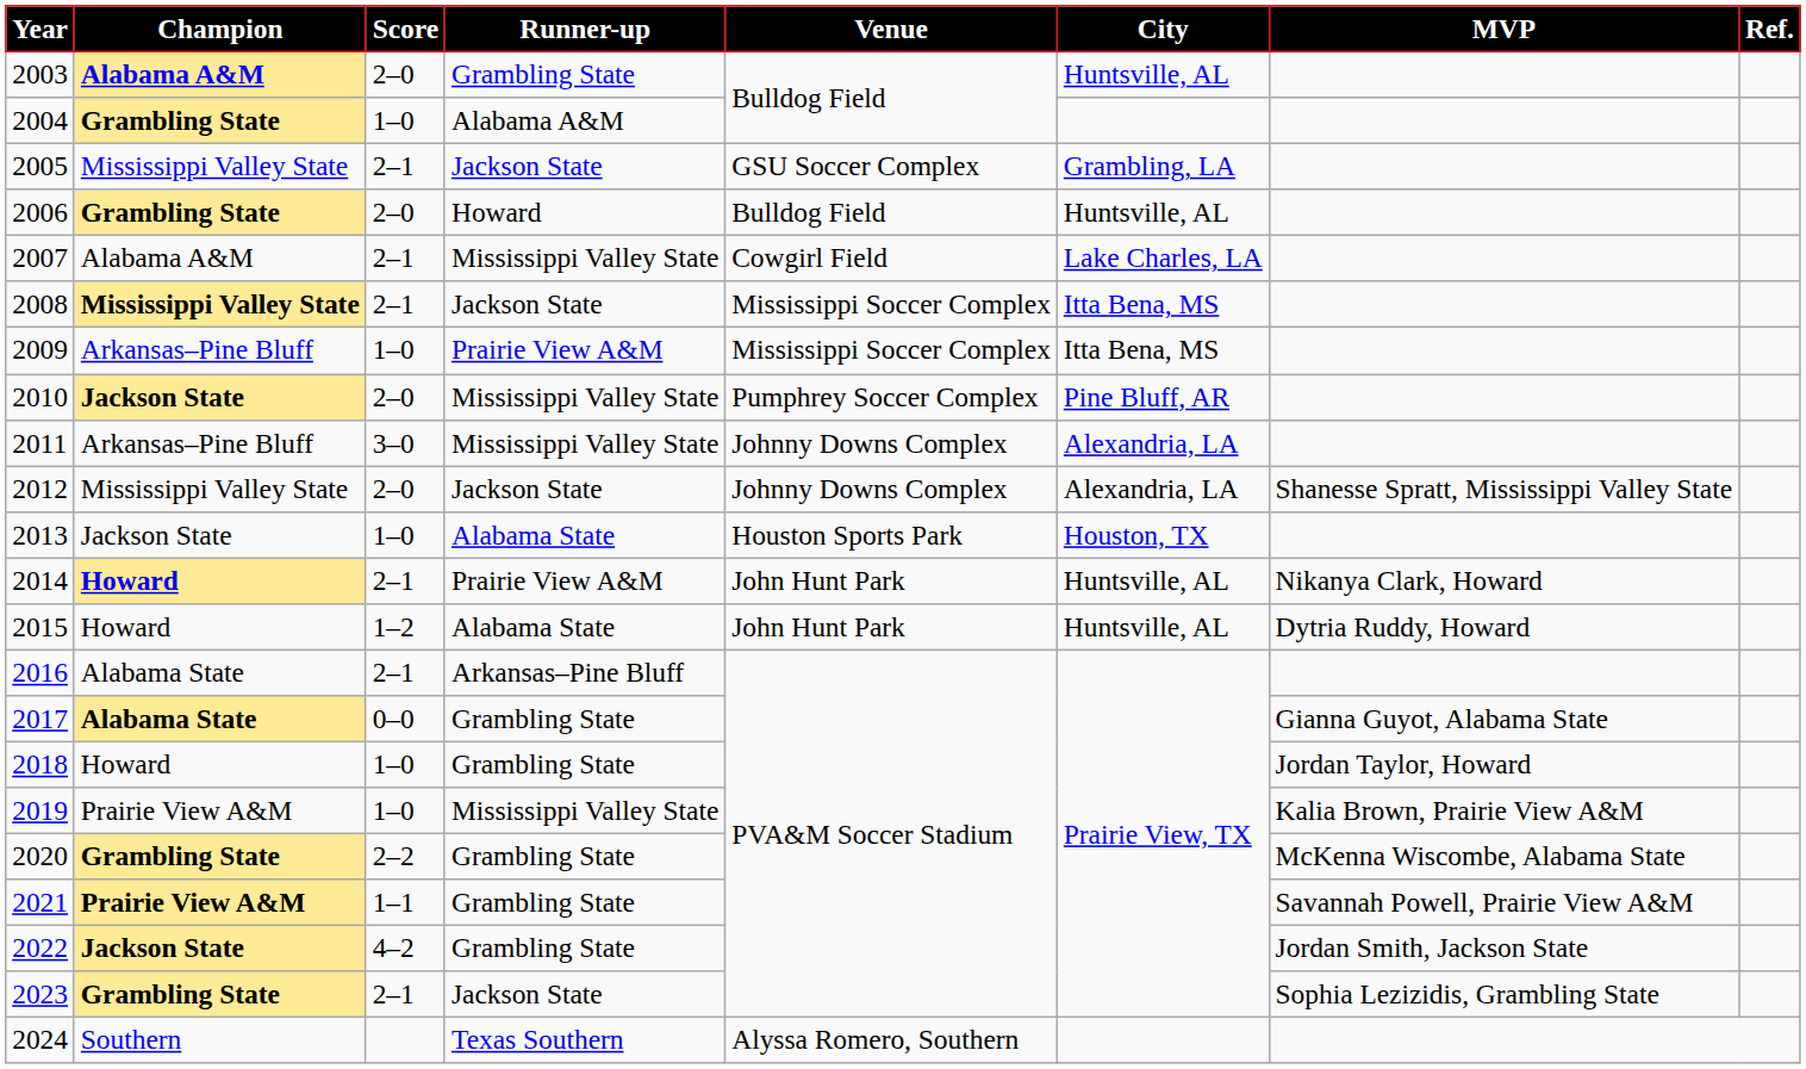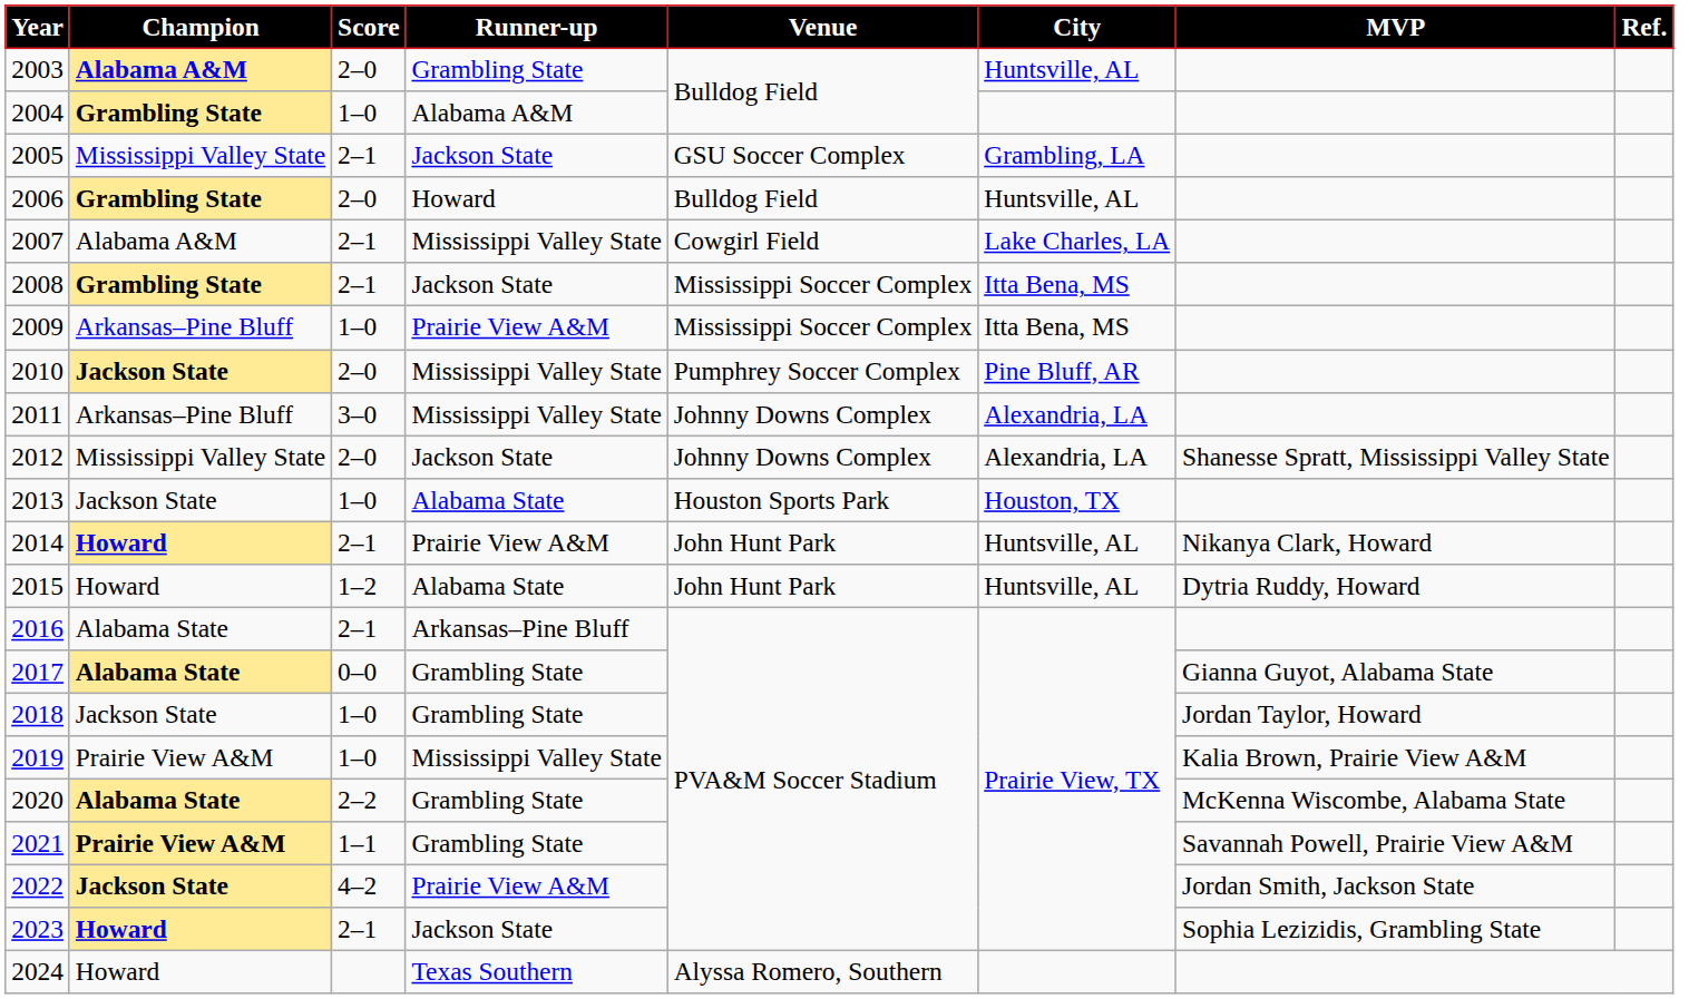2008 | Champion: Mississippi Valley State -> Grambling State
2018 | Champion: Howard -> Jackson State
2020 | Champion: Grambling State -> Alabama State
2022 | Runner-up: Grambling State -> Prairie View A&M
2023 | Champion: Grambling State -> Howard
2024 | Champion: Southern -> Howard
